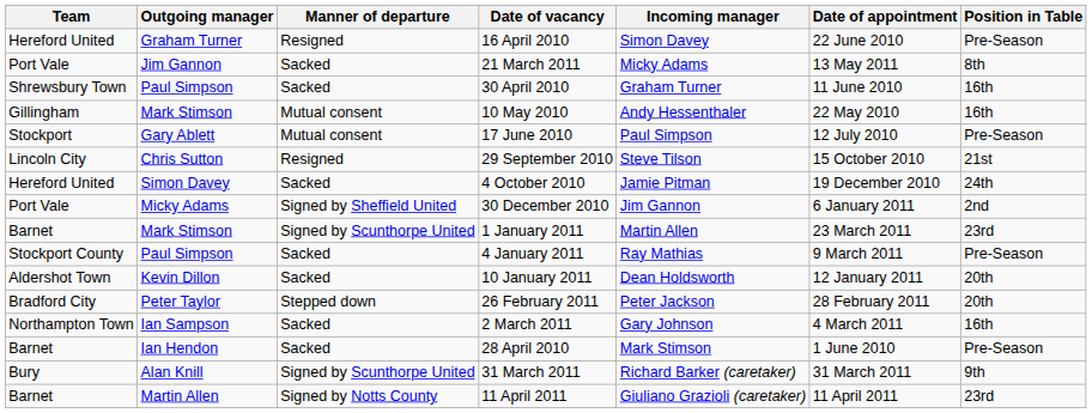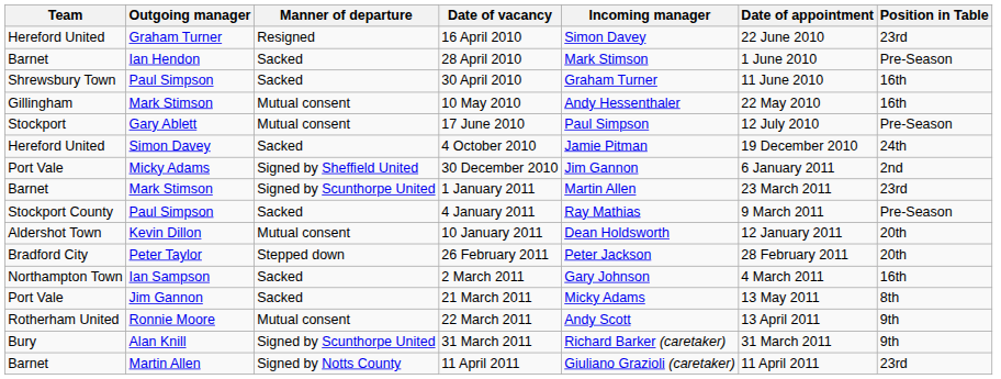16 April 2010 | Position in Table: Pre-Season -> 23rd
rows swapped: 28 April 2010 <-> 21 March 2011
- row: Lincoln City | Chris Sutton | Resigned | 29 September 2010 | Steve Tilson | 15 October 2010 | 21st
10 January 2011 | Manner of departure: Sacked -> Mutual consent
+ row: Rotherham United | Ronnie Moore | Mutual consent | 22 March 2011 | Andy Scott | 13 April 2011 | 9th
